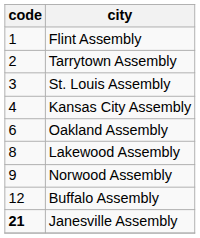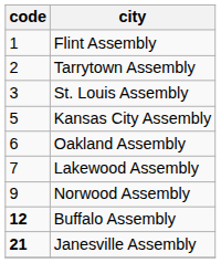Kansas City Assembly | code: 4 -> 5
Lakewood Assembly | code: 8 -> 7
Buffalo Assembly | code: normal -> bold
